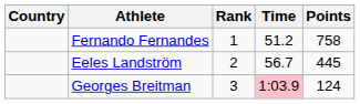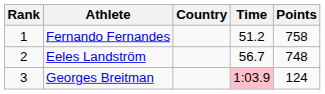columns swapped: Rank <-> Country
Eeles Landström | Points: 445 -> 748
